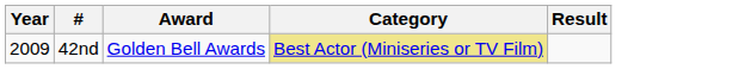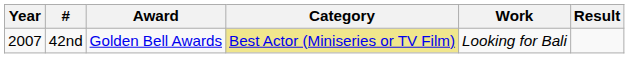+ column: Work | Looking for Bali
42nd | Year: 2009 -> 2007
